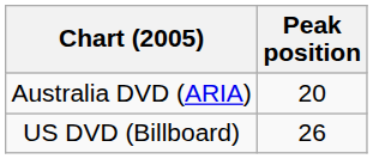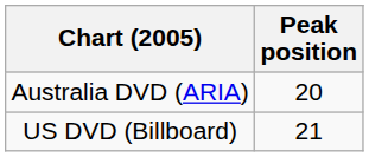US DVD (Billboard) | Peak position: 26 -> 21
